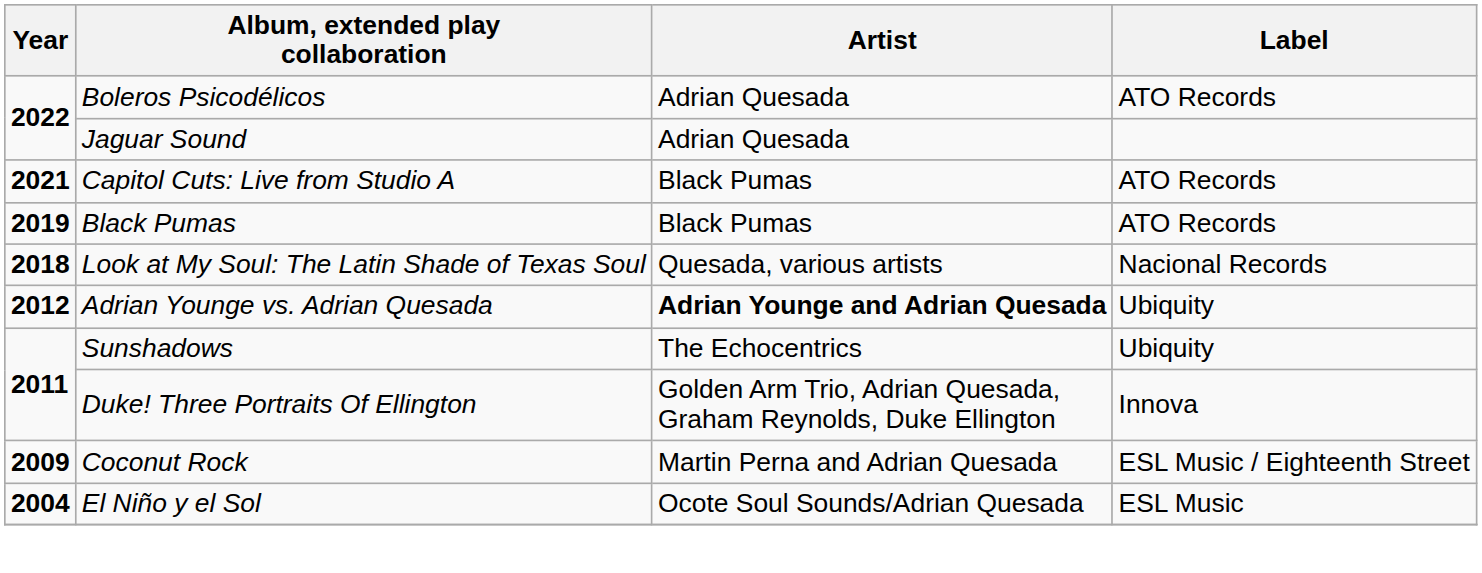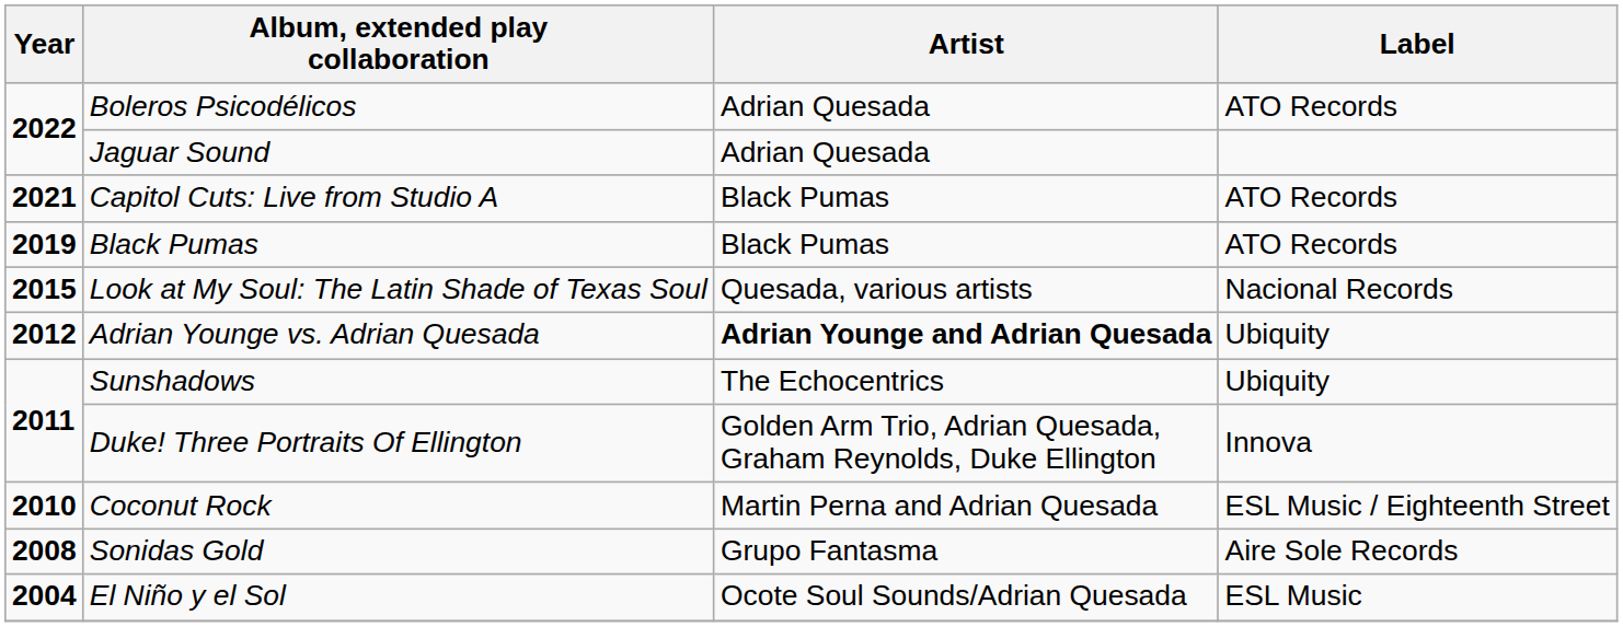Look at My Soul: The Latin Shade of Texas Soul | Year: 2018 -> 2015
Coconut Rock | Year: 2009 -> 2010
+ row: 2008 | Sonidas Gold | Grupo Fantasma | Aire Sole Records
